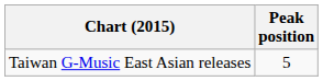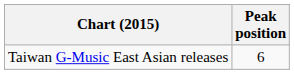Taiwan G-Music East Asian releases | Peak position: 5 -> 6
